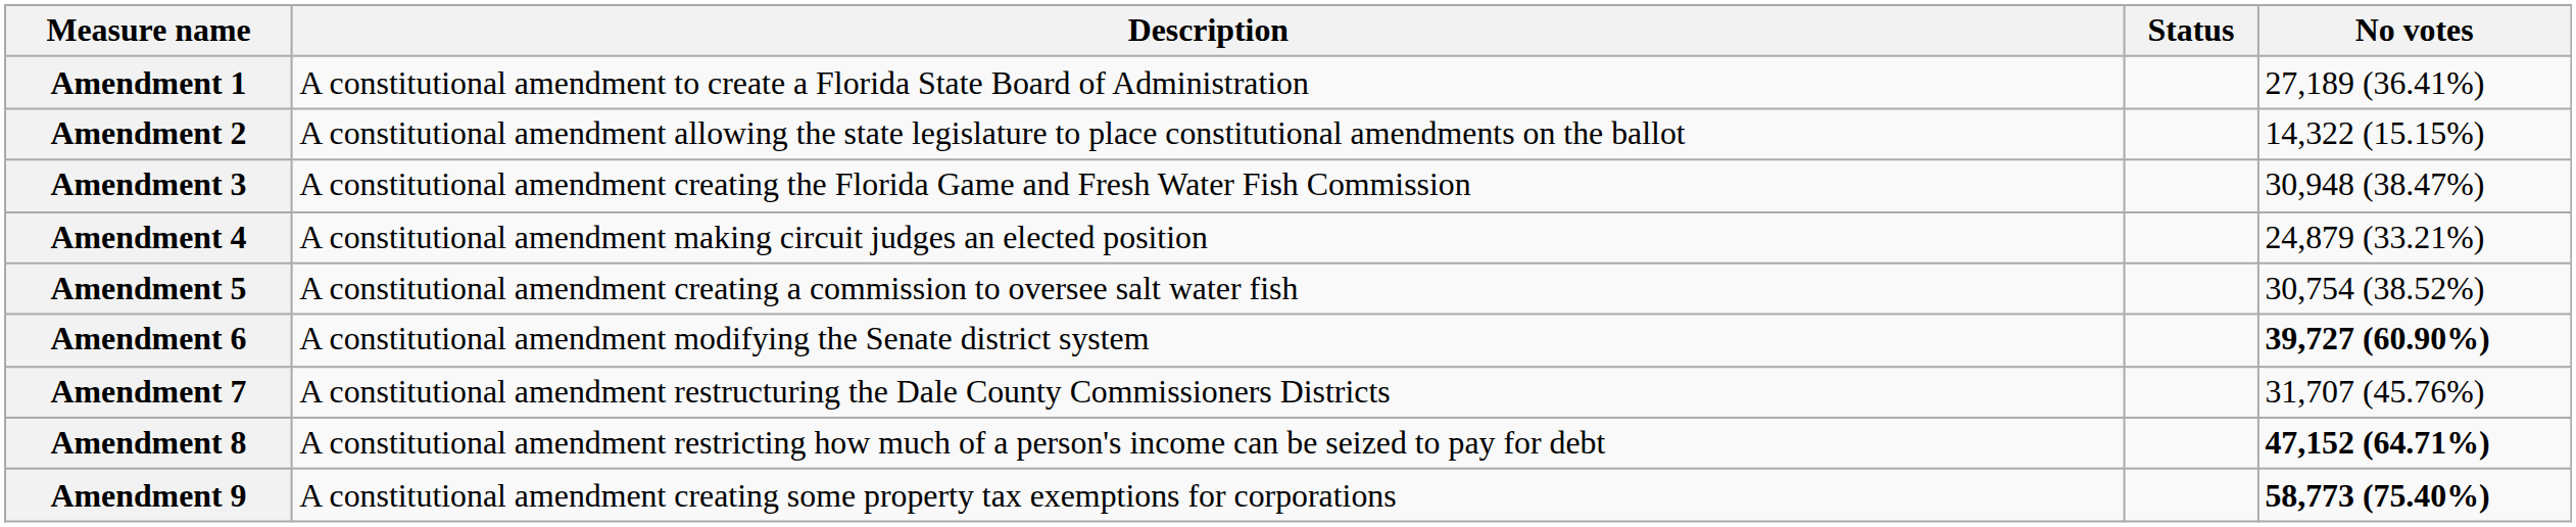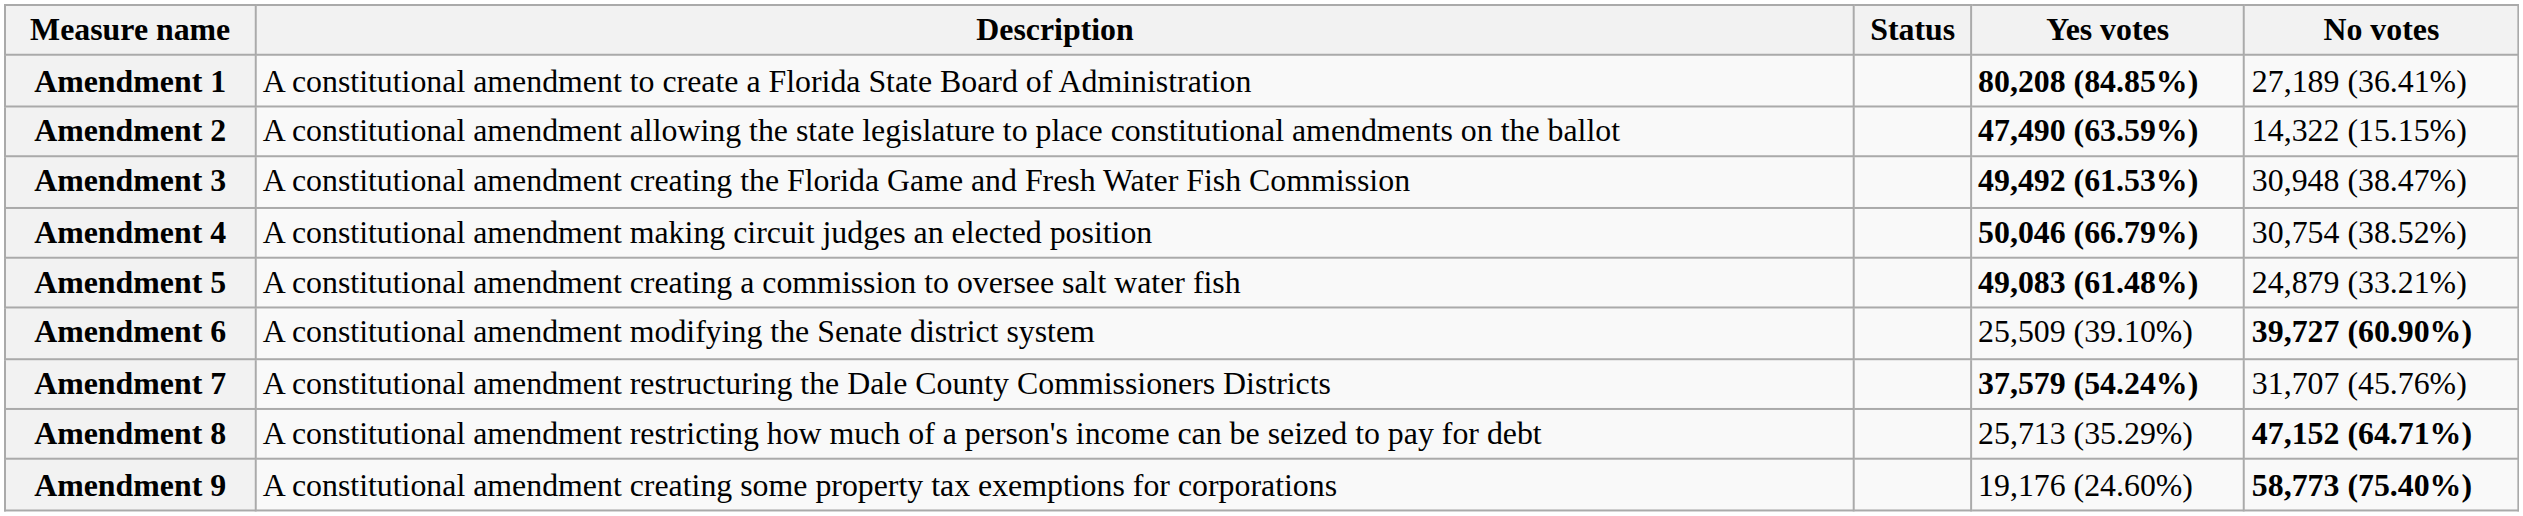+ column: Yes votes | 80,208 (84.85%) | 47,490 (63.59%) | 49,492 (61.53%) | 50,046 (66.79%) | 49,083 (61.48%) | 25,509 (39.10%) | 37,579 (54.24%) | 25,713 (35.29%) | 19,176 (24.60%)
Amendment 4 | No votes: 24,879 (33.21%) -> 30,754 (38.52%)
Amendment 5 | No votes: 30,754 (38.52%) -> 24,879 (33.21%)
